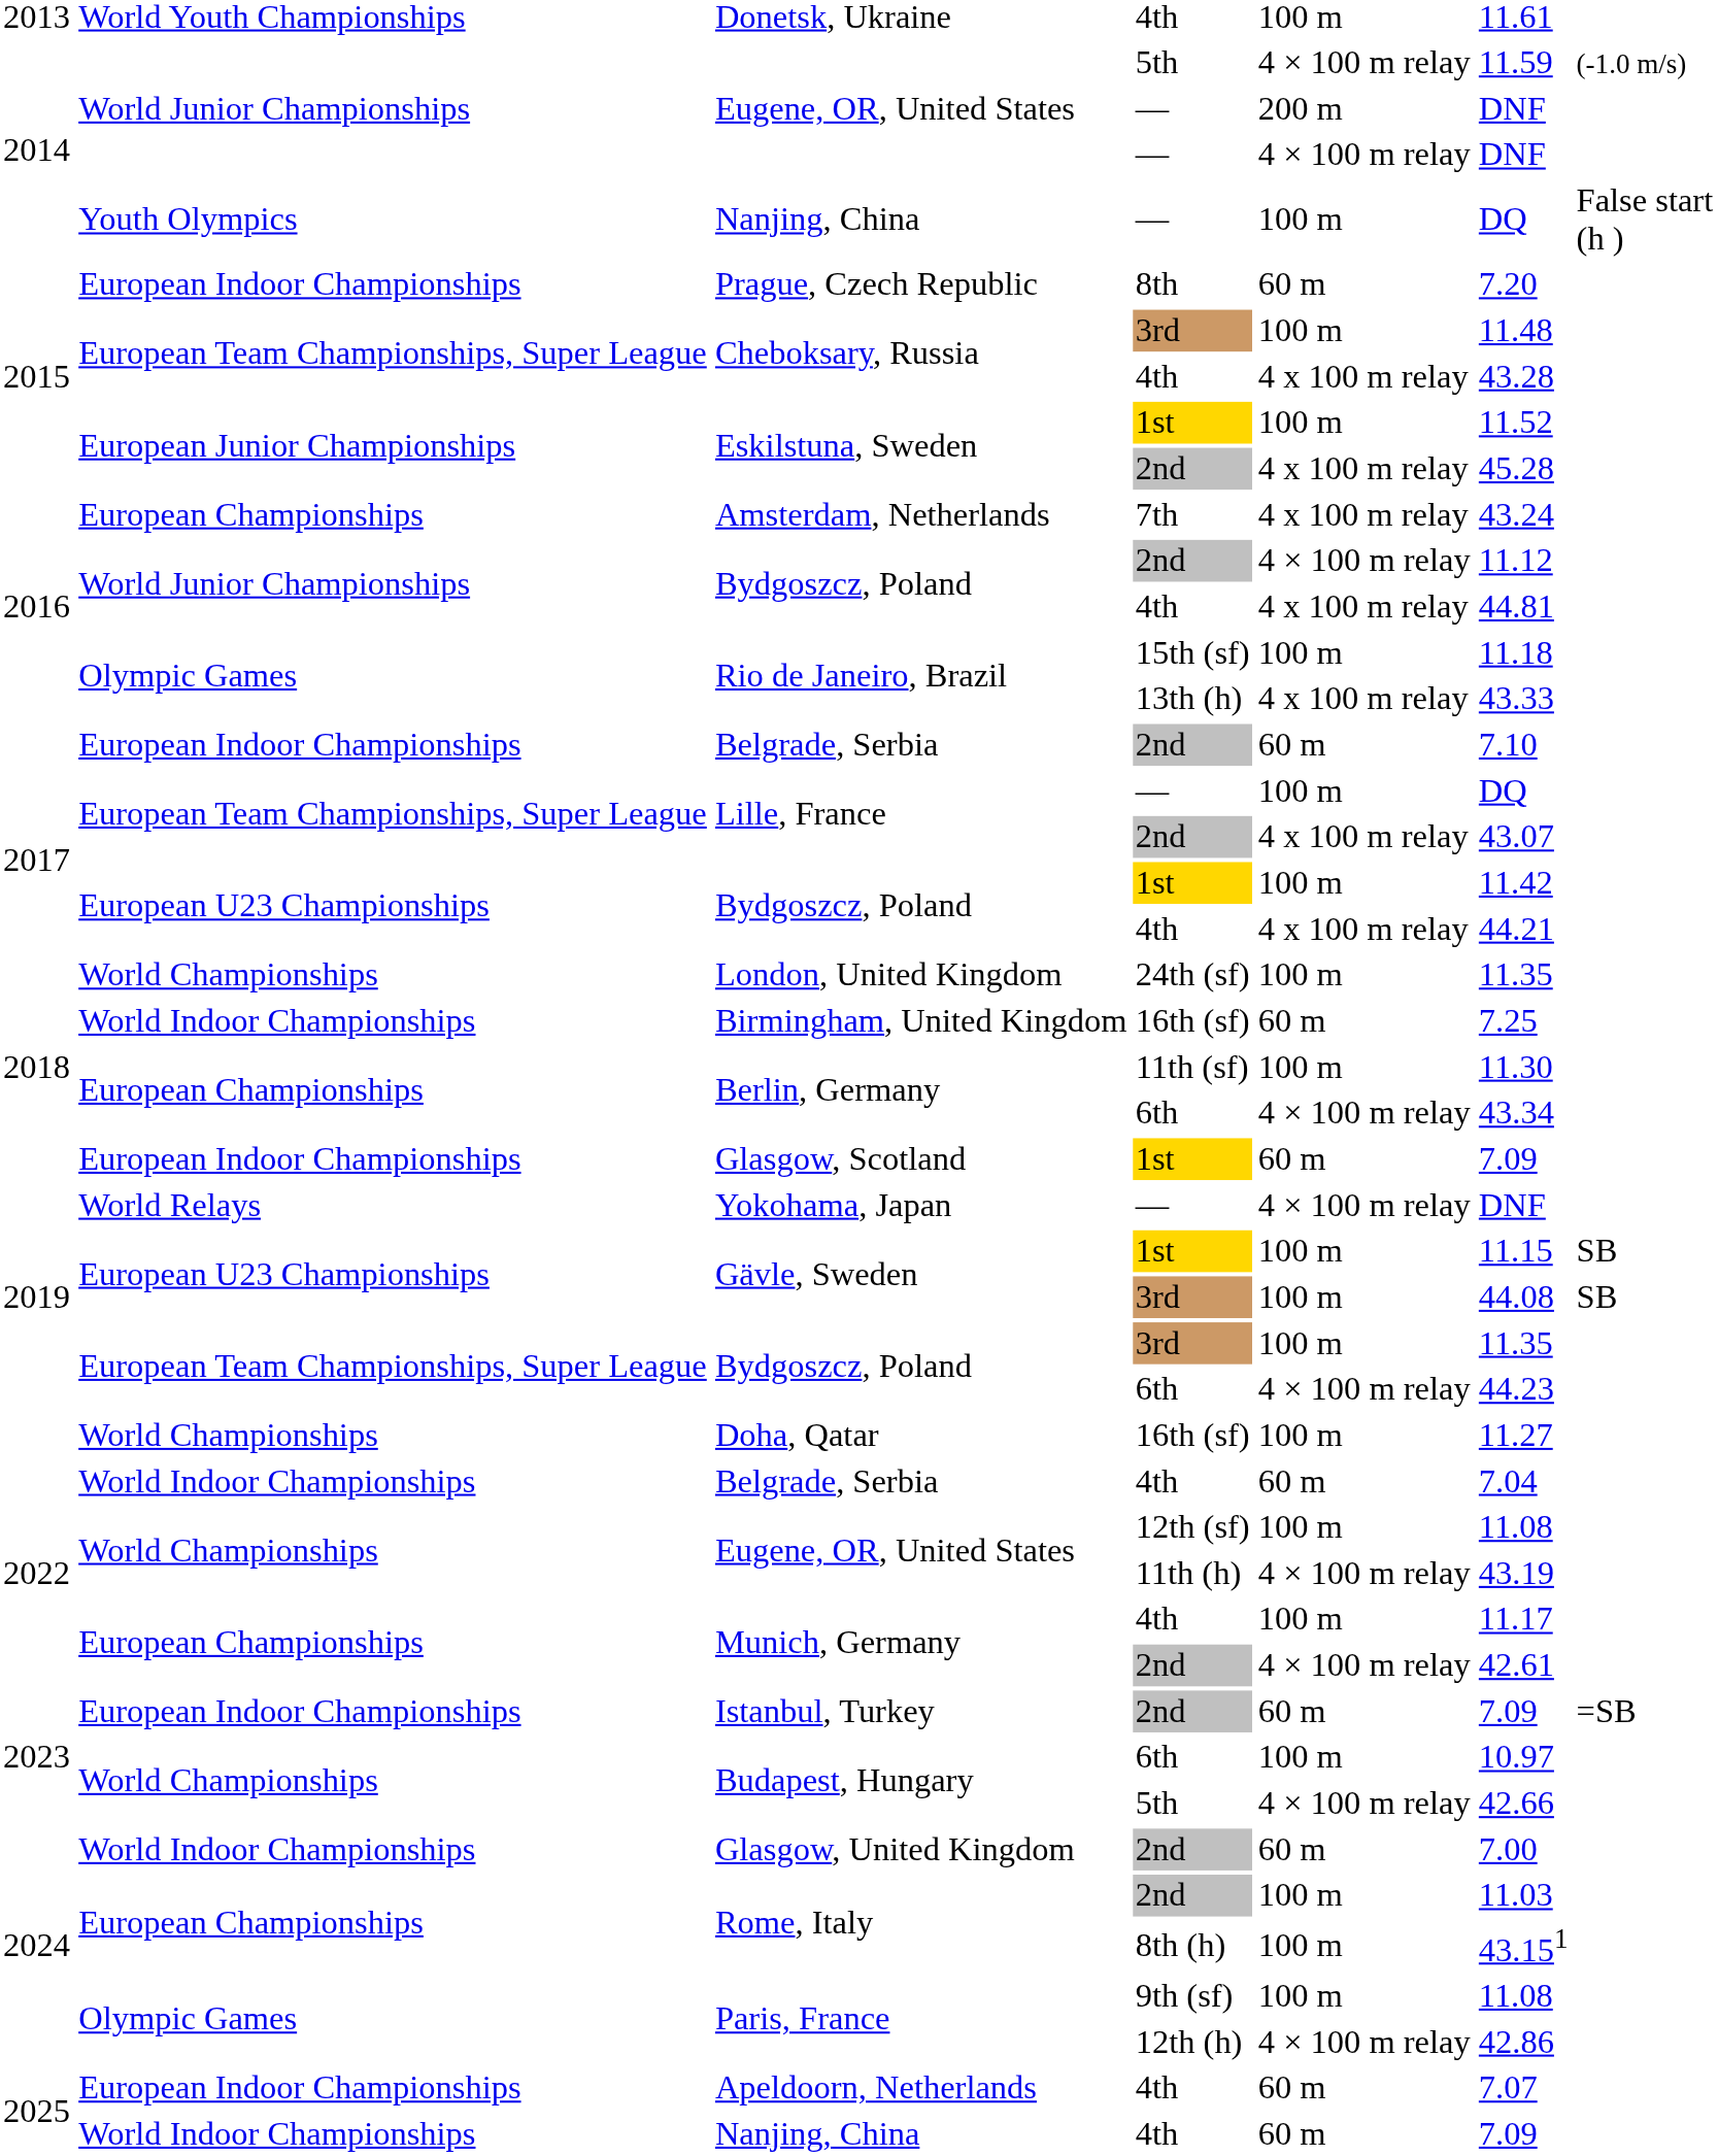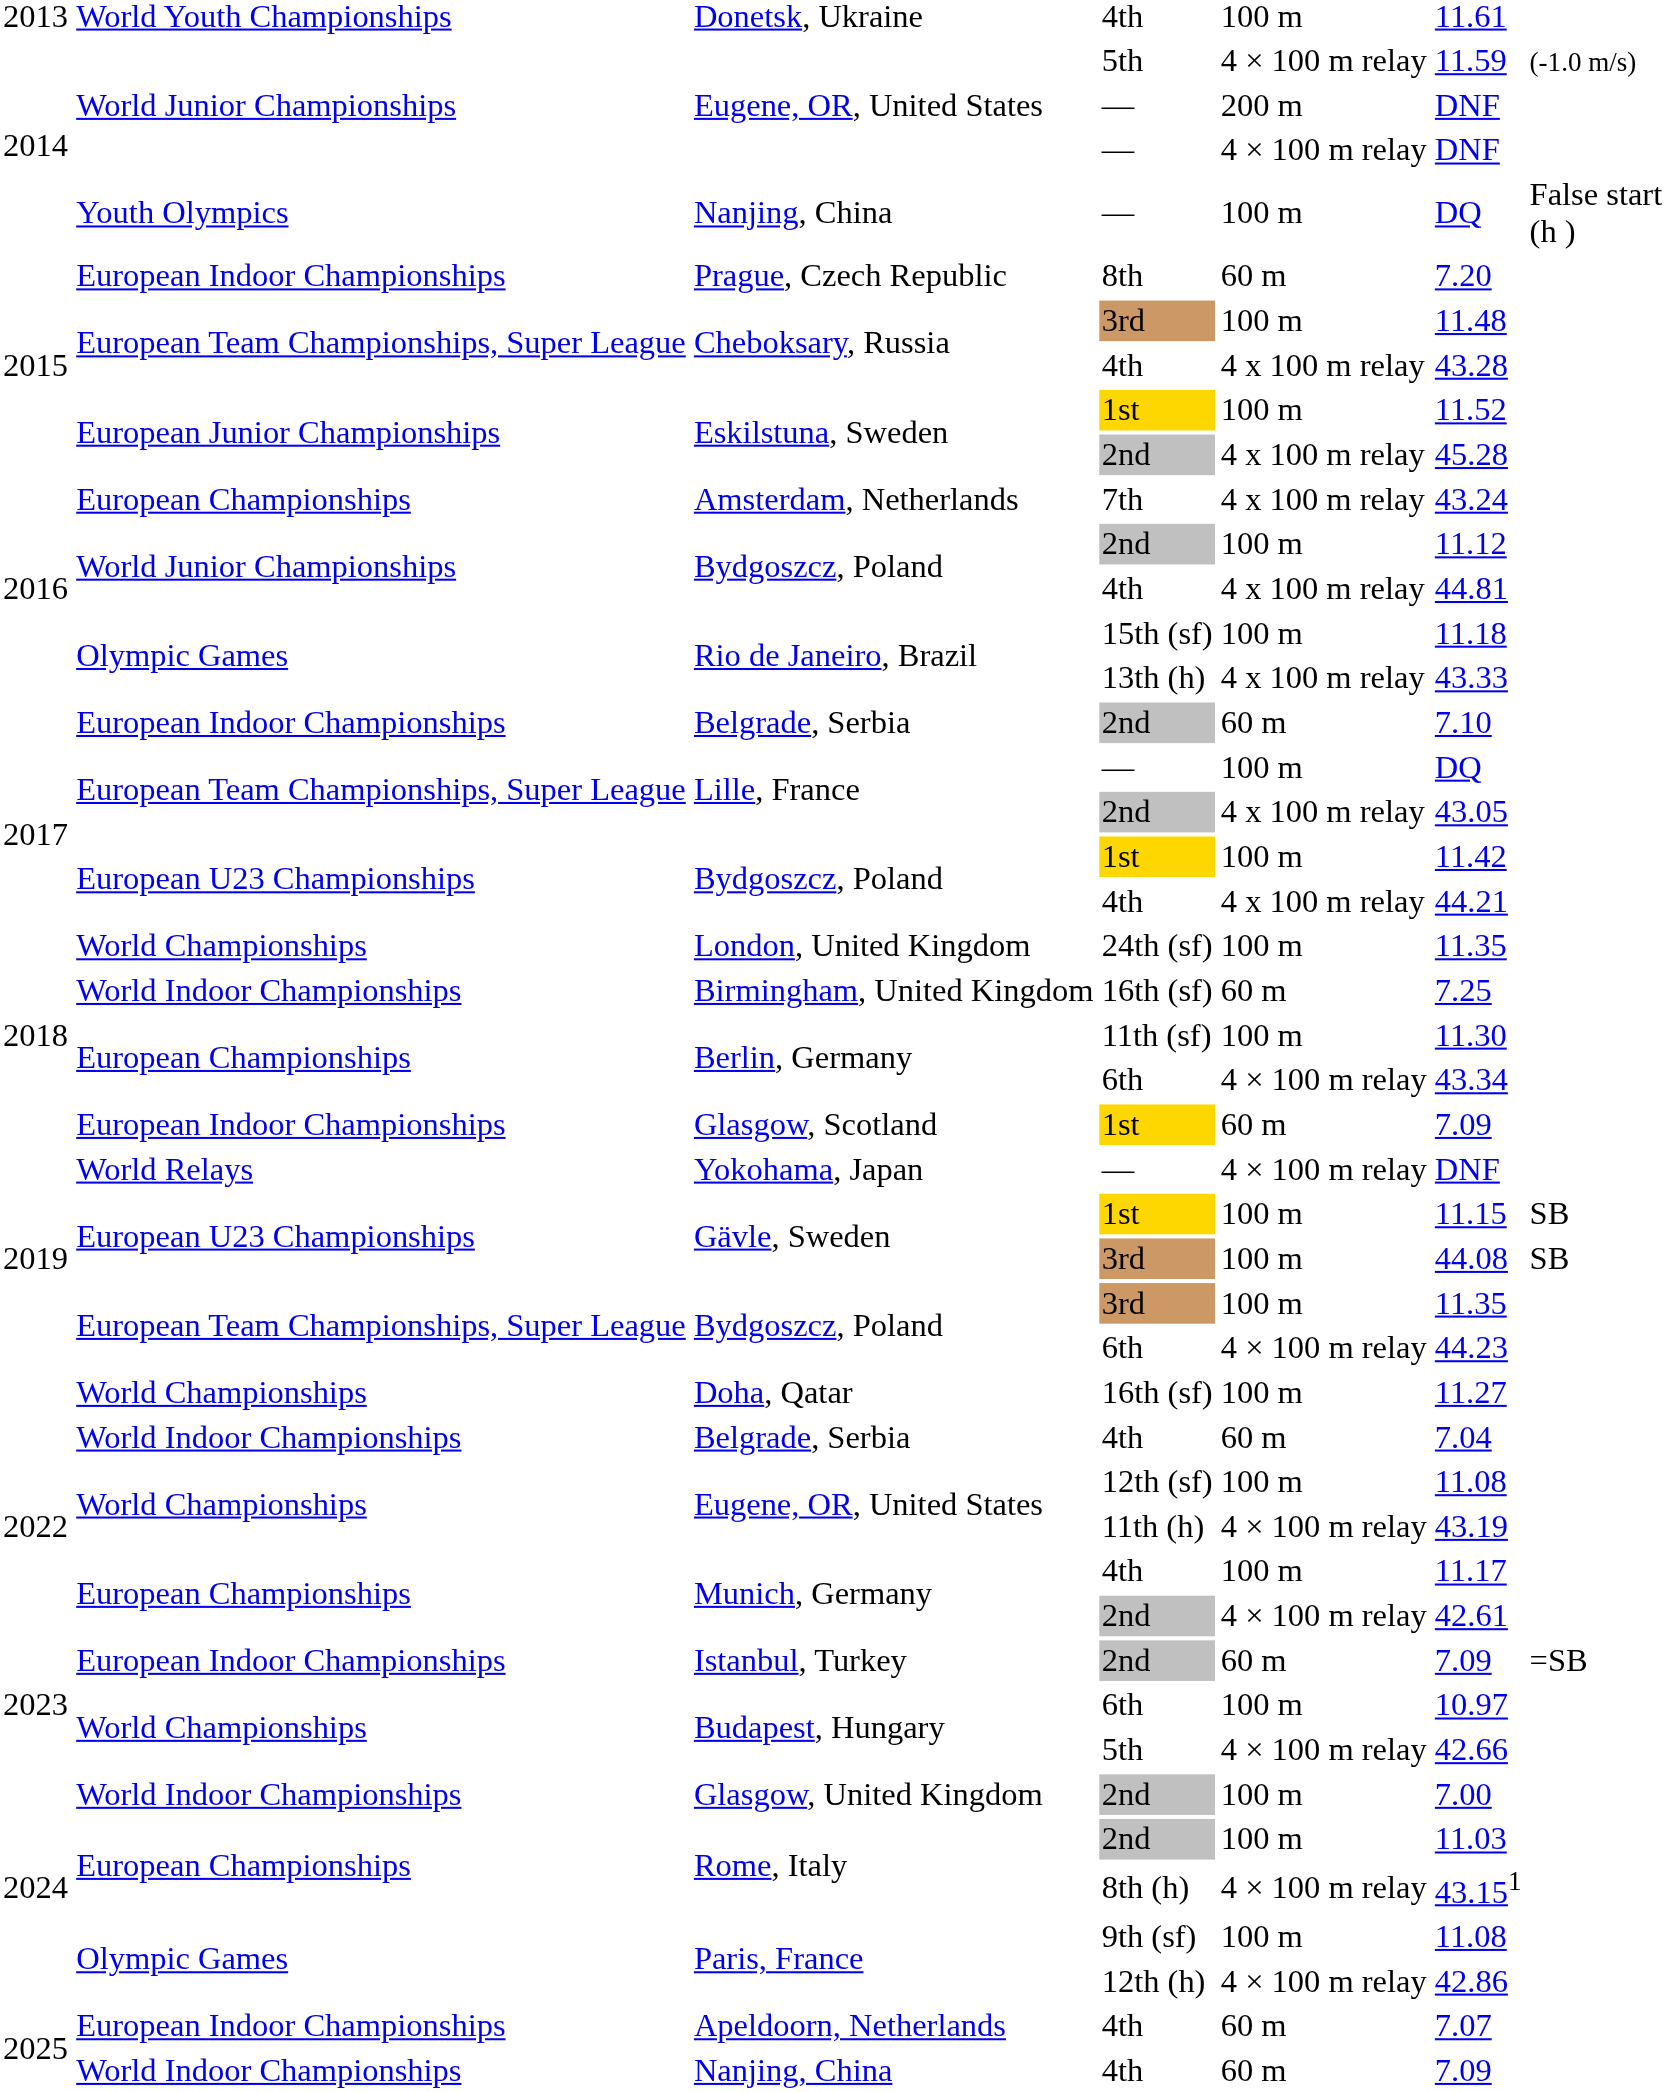Bydgoszcz, Poland / 2nd | column 5: 4 × 100 m relay -> 100 m
Lille, France / 2nd | column 6: 43.07 -> 43.05
Glasgow, United Kingdom | column 5: 60 m -> 100 m
Rome, Italy / 8th (h) | column 5: 100 m -> 4 × 100 m relay
